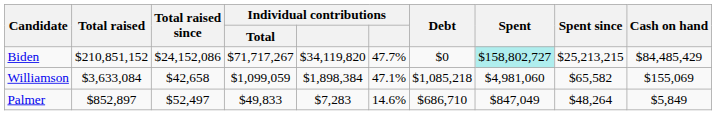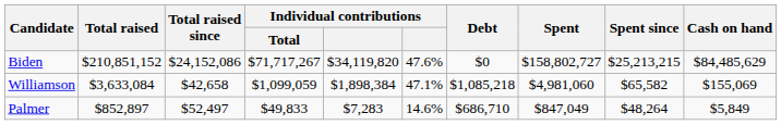Biden | column 6: 47.7% -> 47.6%
Biden | Spent: paleturquoise background -> no background
Biden | Cash on hand: $84,485,429 -> $84,485,629
